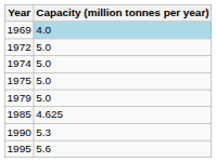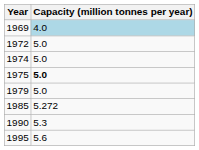1975 | Capacity (million tonnes per year): normal -> bold
1985 | Capacity (million tonnes per year): 4.625 -> 5.272
